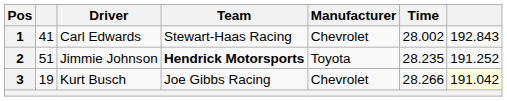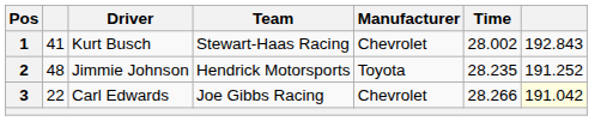1 | Driver: Carl Edwards -> Kurt Busch
2 | column 2: 51 -> 48
2 | Team: bold -> normal
3 | column 2: 19 -> 22
3 | Driver: Kurt Busch -> Carl Edwards
